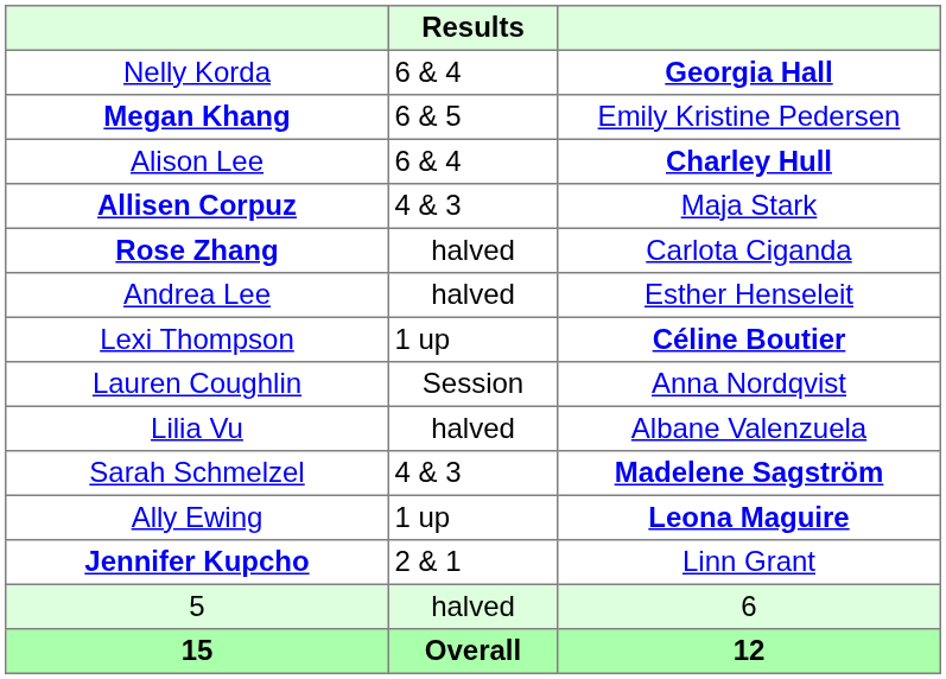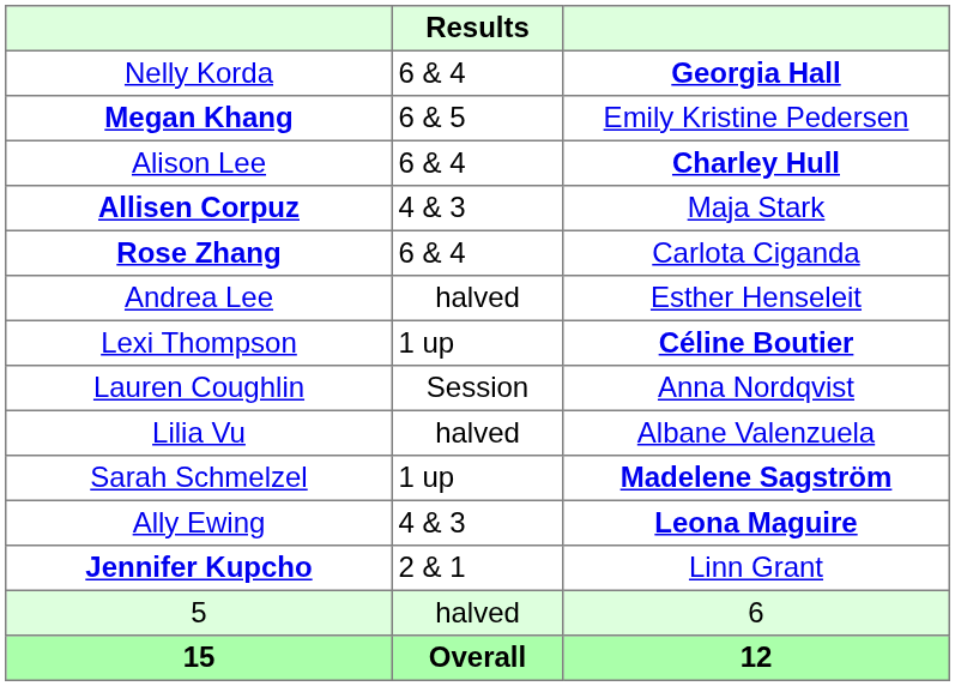Rose Zhang | Results: halved -> 6 & 4
Sarah Schmelzel | Results: 4 & 3 -> 1 up
Ally Ewing | Results: 1 up -> 4 & 3
